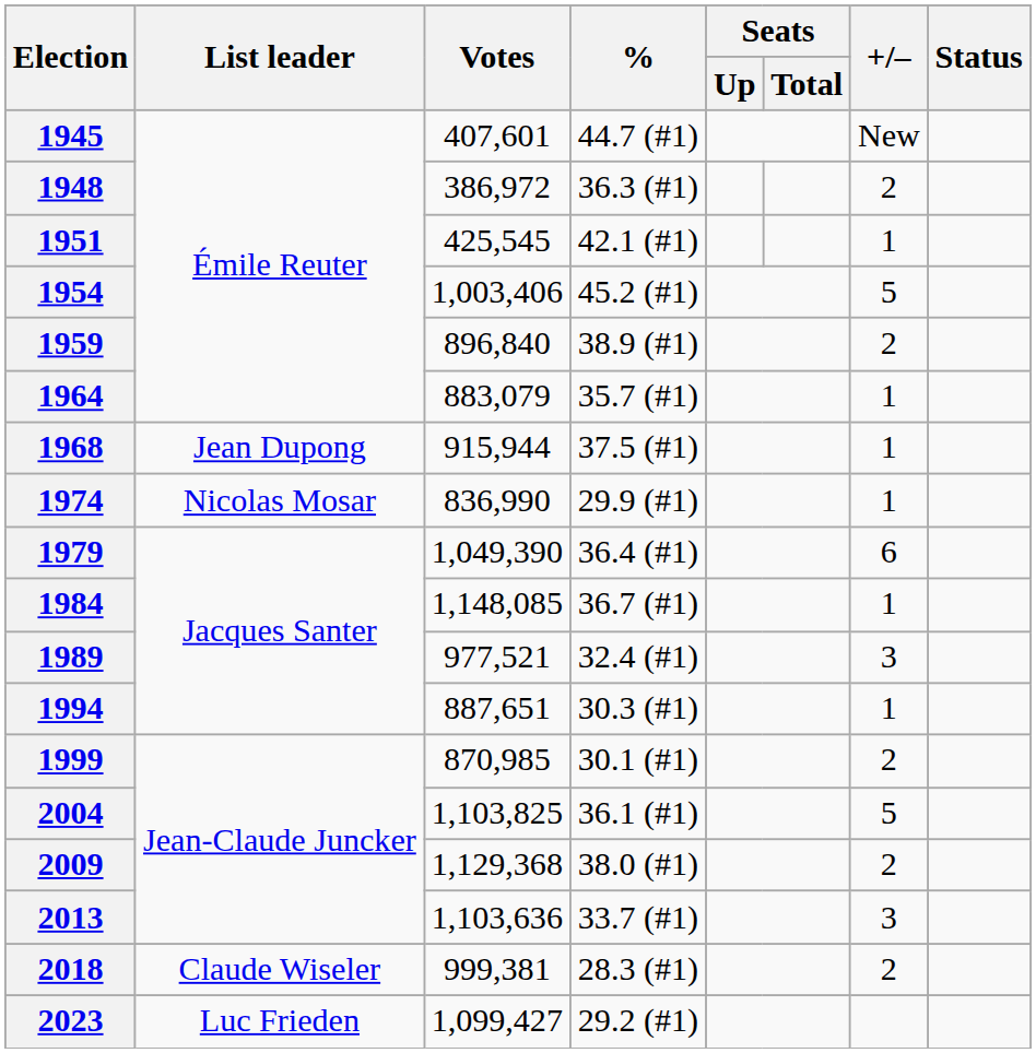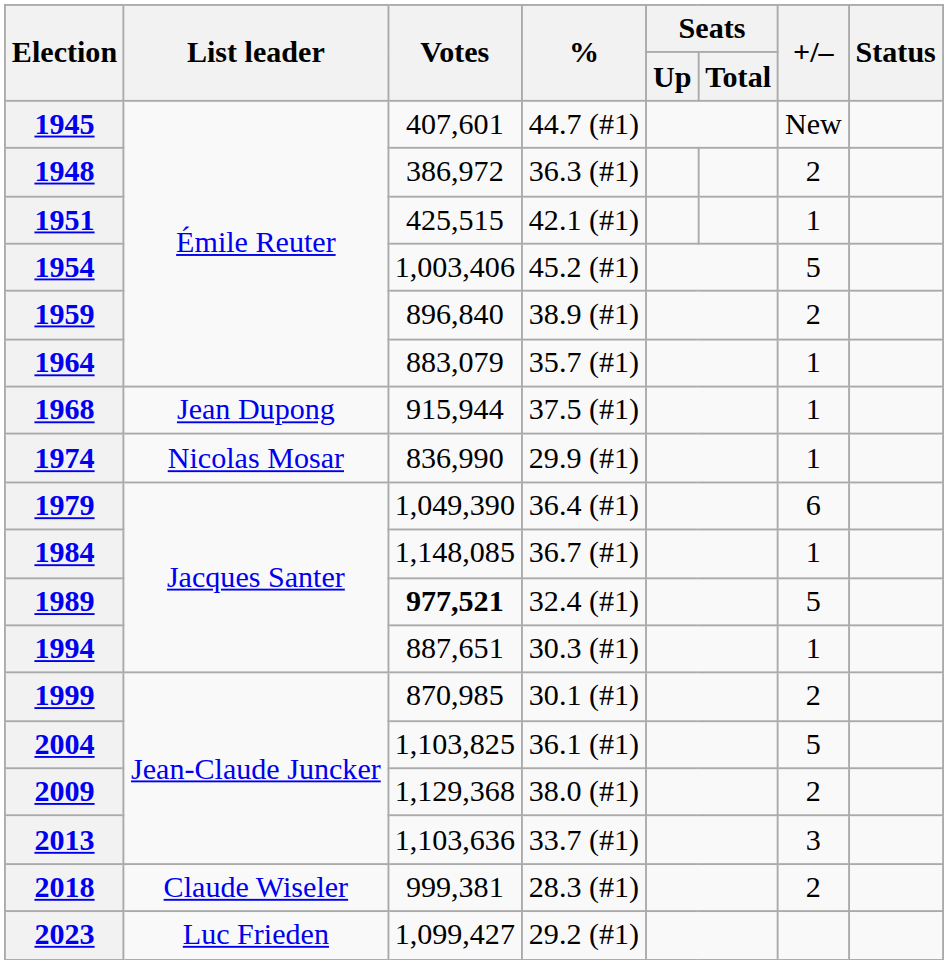1951 | Votes: 425,545 -> 425,515
1989 | Votes: normal -> bold
1989 | +/–: 3 -> 5
